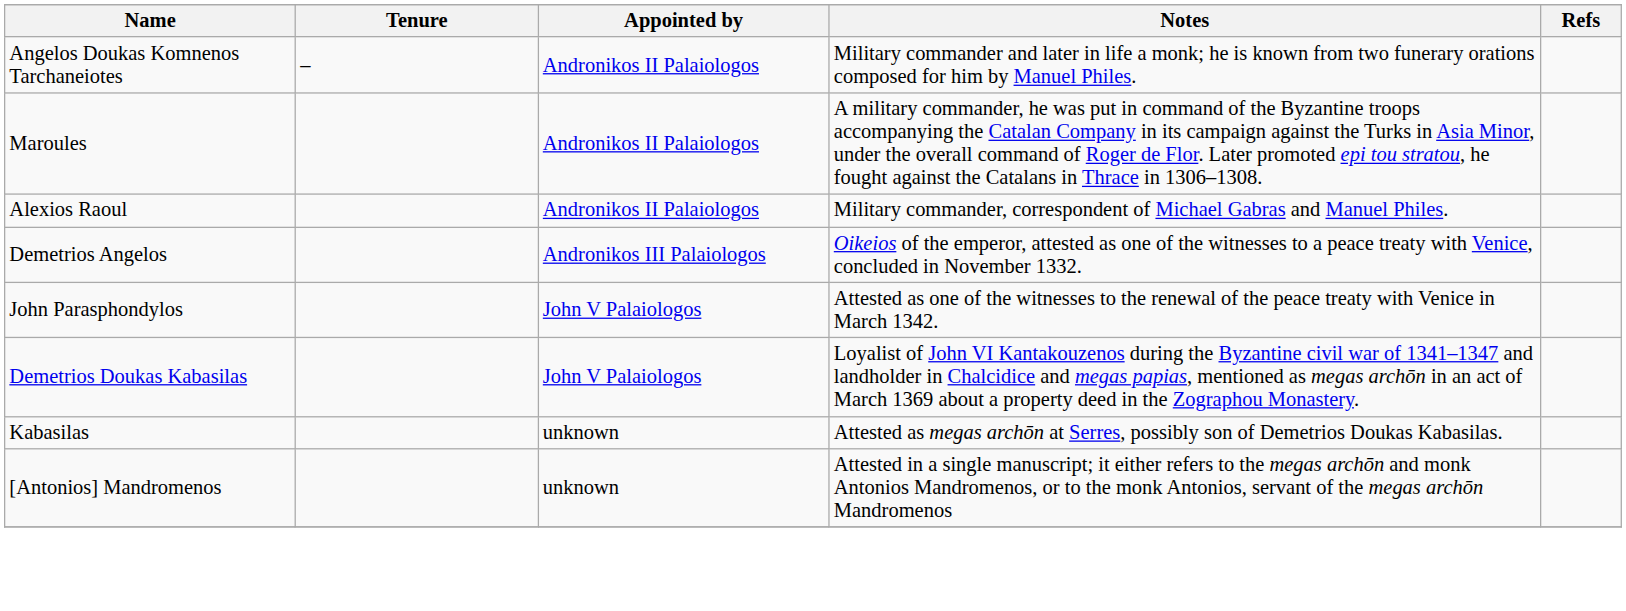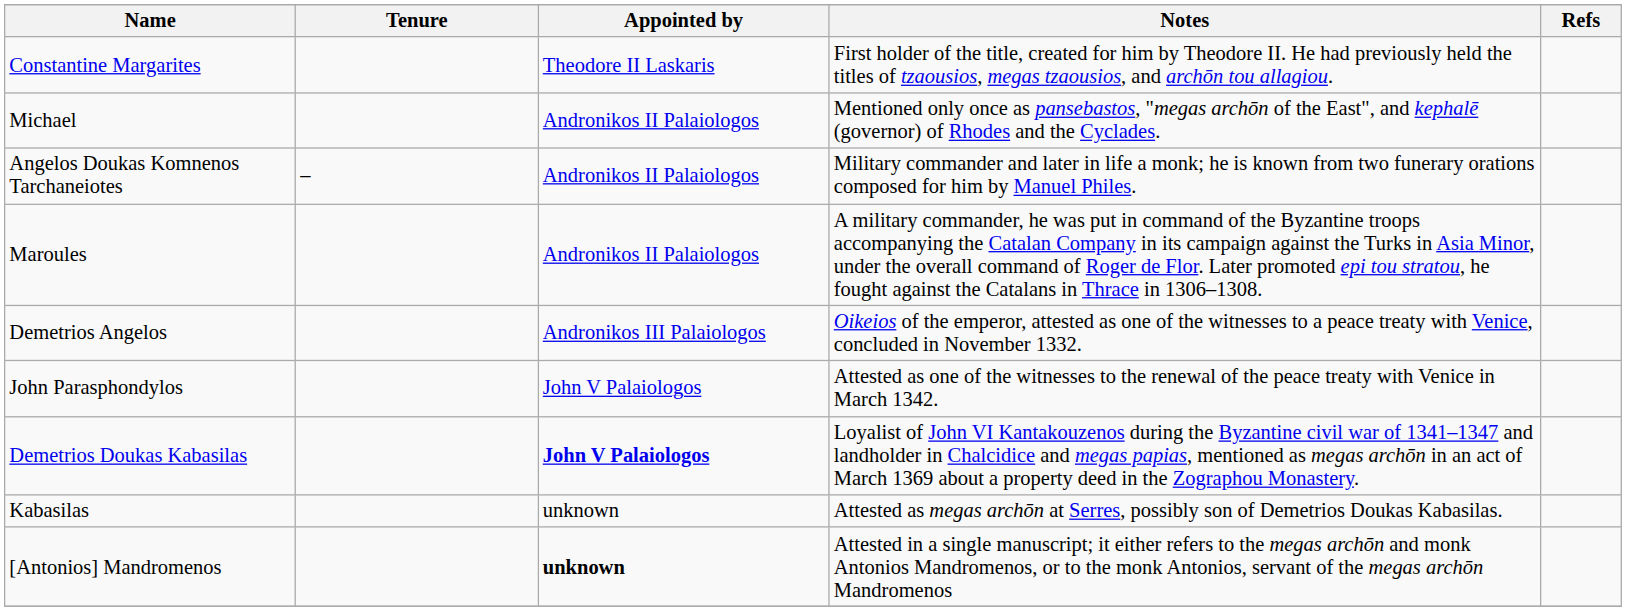+ row: Constantine Margarites | Theodore II Laskaris | First holder of the title, created for him by Theodore II. He had previously held the titles of tzaousios, megas tzaousios, and archōn tou allagiou.
+ row: Michael | Andronikos II Palaiologos | Mentioned only once as pansebastos, "megas archōn of the East", and kephalē (governor) of Rhodes and the Cyclades.
- row: Alexios Raoul | Andronikos II Palaiologos | Military commander, correspondent of Michael Gabras and Manuel Philes.
Demetrios Doukas Kabasilas | Appointed by: normal -> bold
[Antonios] Mandromenos | Appointed by: normal -> bold
